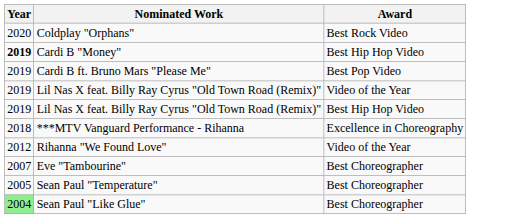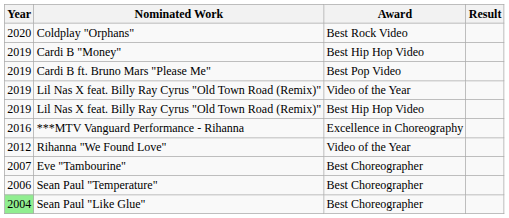+ column: Result
Cardi B "Money" | Year: bold -> normal
***MTV Vanguard Performance - Rihanna | Year: 2018 -> 2016
Sean Paul "Temperature" | Year: 2005 -> 2006
